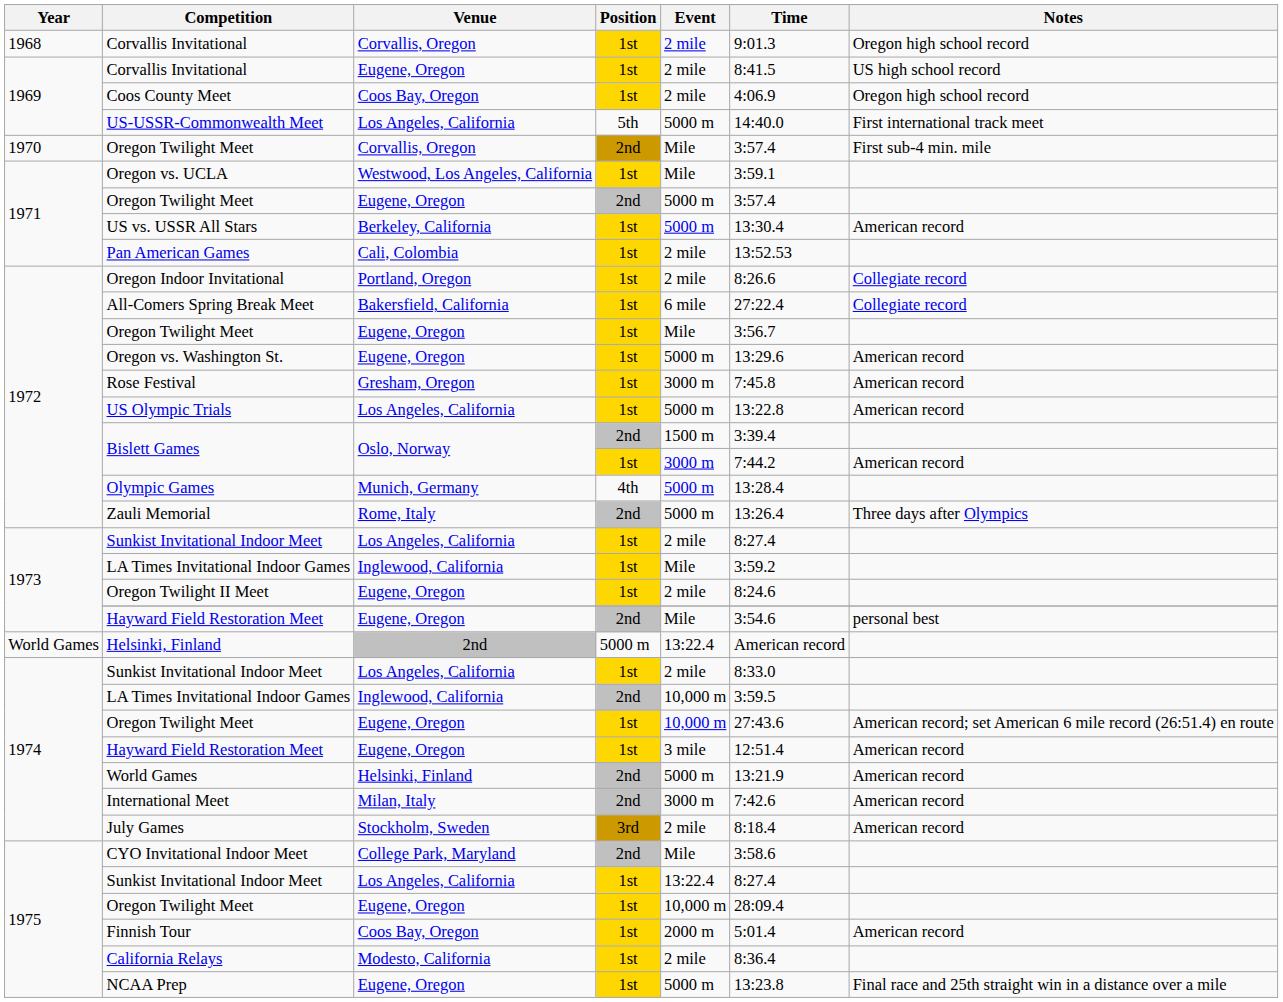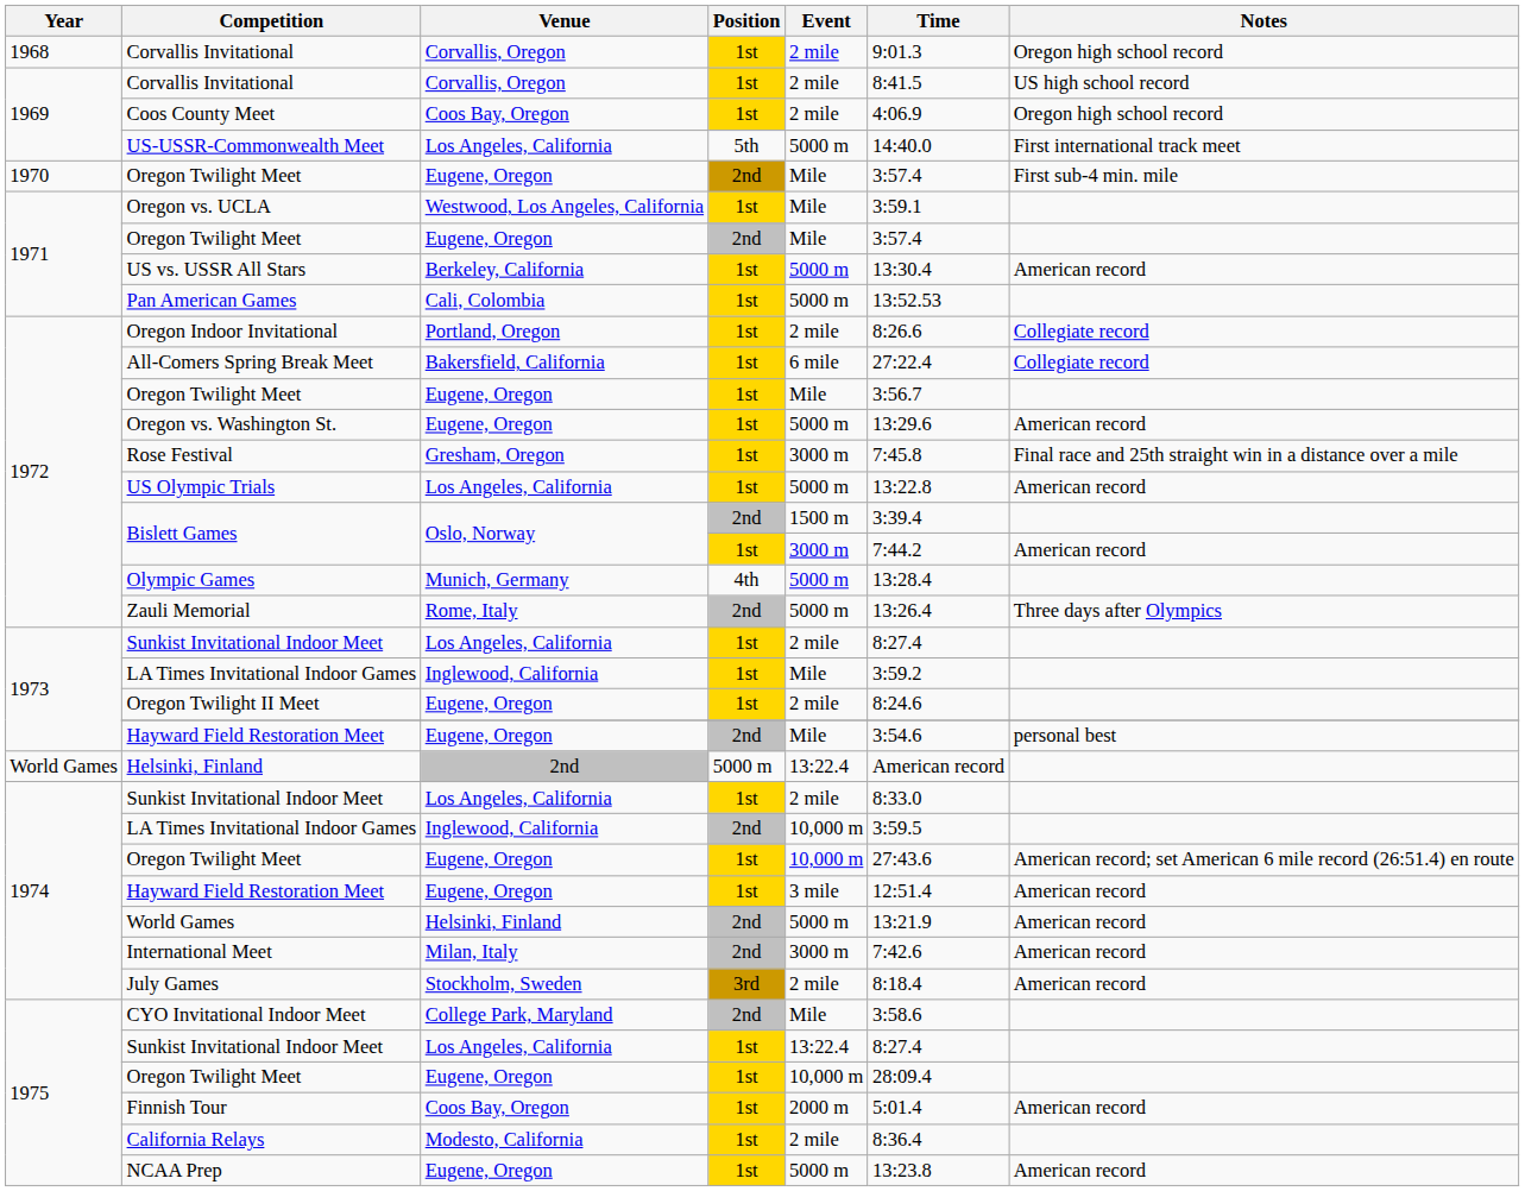1969 / Corvallis Invitational | Venue: Eugene, Oregon -> Corvallis, Oregon
1970 / Oregon Twilight Meet | Venue: Corvallis, Oregon -> Eugene, Oregon
1971 / Oregon Twilight Meet | Event: 5000 m -> Mile
Pan American Games | Event: 2 mile -> 5000 m
Rose Festival | Notes: American record -> Final race and 25th straight win in a distance over a mile
NCAA Prep | Notes: Final race and 25th straight win in a distance over a mile -> American record
